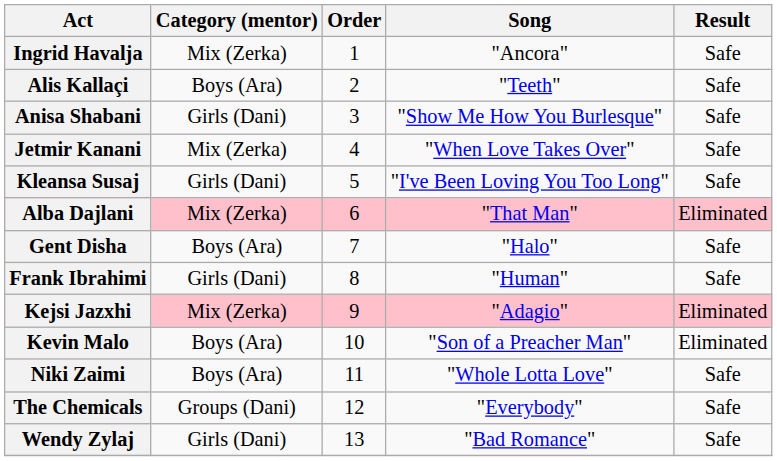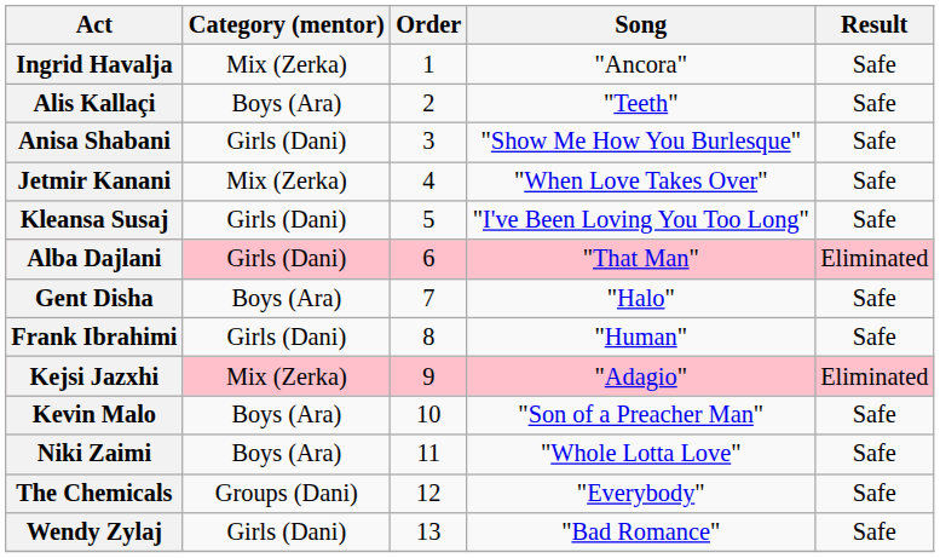Alba Dajlani | Category (mentor): Mix (Zerka) -> Girls (Dani)
Kevin Malo | Result: Eliminated -> Safe
